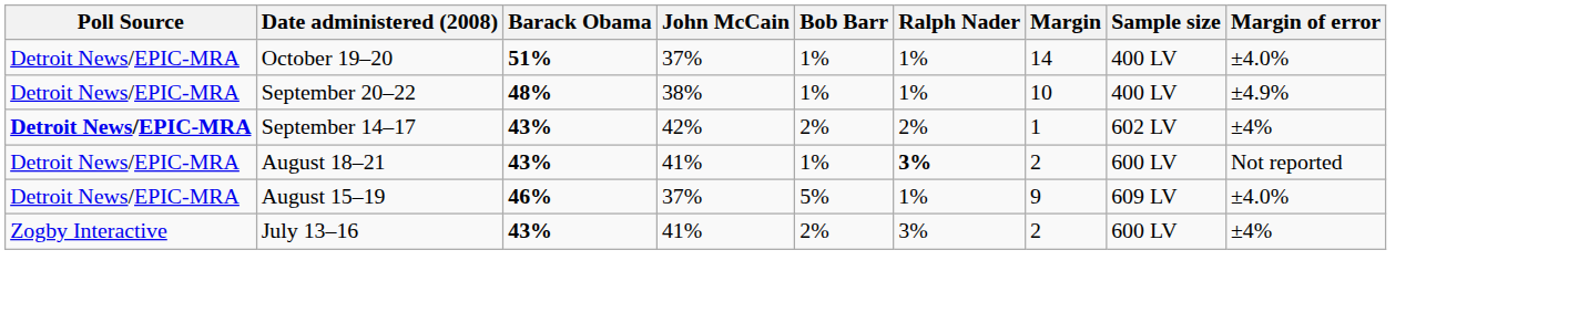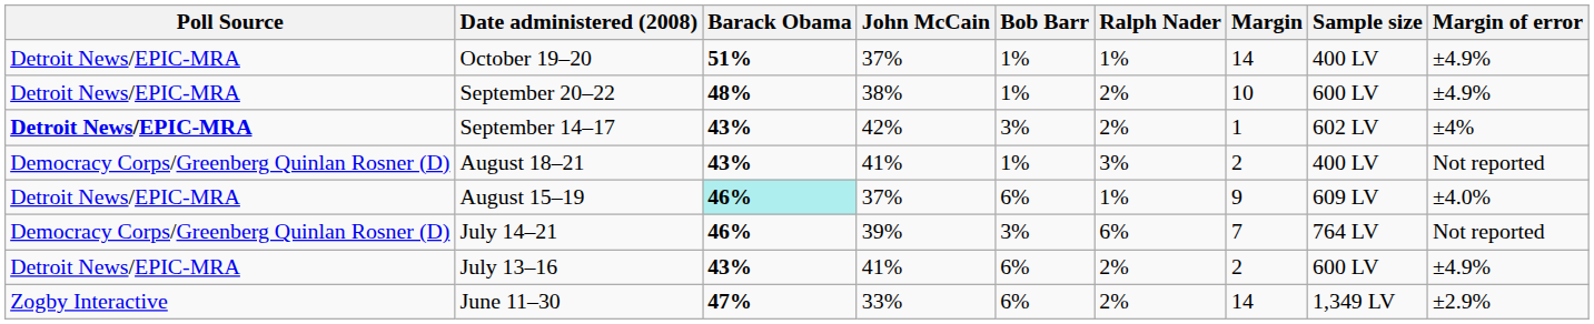October 19–20 | Margin of error: ±4.0% -> ±4.9%
September 20–22 | Ralph Nader: 1% -> 2%
September 20–22 | Sample size: 400 LV -> 600 LV
September 14–17 | Bob Barr: 2% -> 3%
August 18–21 | Poll Source: Detroit News/EPIC-MRA -> Democracy Corps/Greenberg Quinlan Rosner (D)
August 18–21 | Ralph Nader: bold -> normal
August 18–21 | Sample size: 600 LV -> 400 LV
August 15–19 | Barack Obama: no background -> paleturquoise background
August 15–19 | Bob Barr: 5% -> 6%
+ row: Democracy Corps/Greenberg Quinlan Rosner (D) | July 14–21 | 46% | 39% | 3% | 6% | 7 | 764 LV | Not reported
July 13–16 | Poll Source: Zogby Interactive -> Detroit News/EPIC-MRA
July 13–16 | Bob Barr: 2% -> 6%
July 13–16 | Ralph Nader: 3% -> 2%
July 13–16 | Margin of error: ±4% -> ±4.9%
+ row: Zogby Interactive | June 11–30 | 47% | 33% | 6% | 2% | 14 | 1,349 LV | ±2.9%
